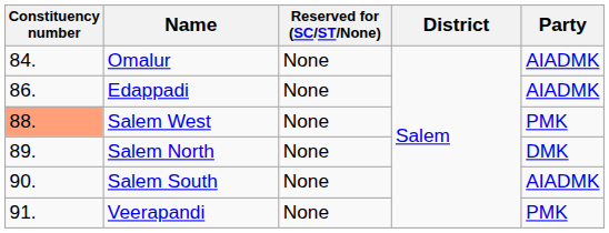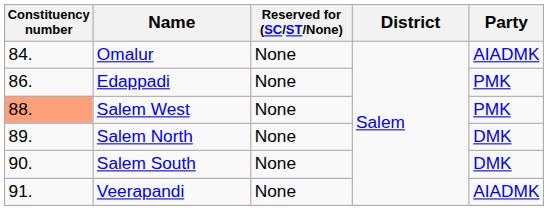Edappadi | Party: AIADMK -> PMK
Salem South | Party: AIADMK -> DMK
Veerapandi | Party: PMK -> AIADMK
